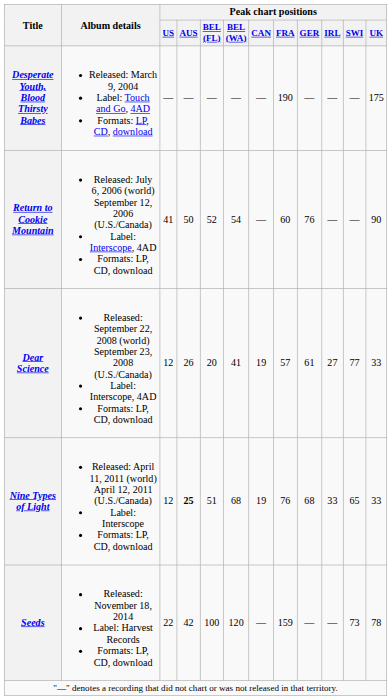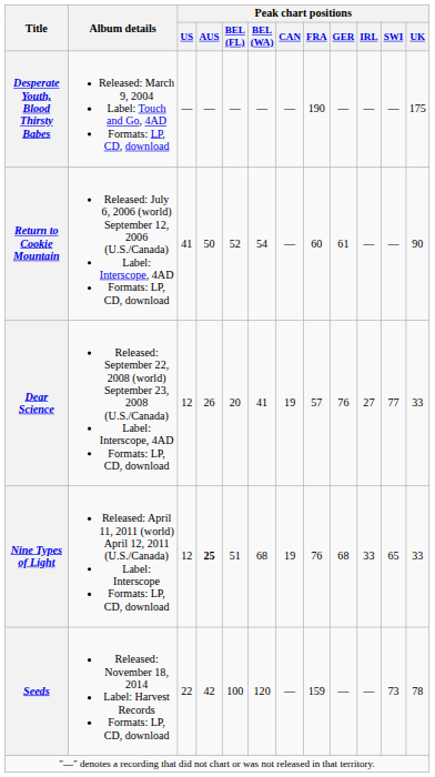Return to Cookie Mountain | Peak chart positions / GER: 76 -> 61
Dear Science | Peak chart positions / GER: 61 -> 76
